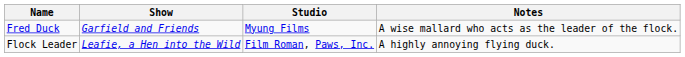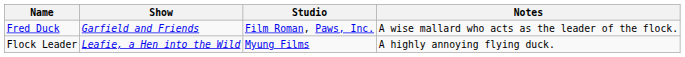Fred Duck | Studio: Myung Films -> Film Roman, Paws, Inc.
Flock Leader | Studio: Film Roman, Paws, Inc. -> Myung Films
